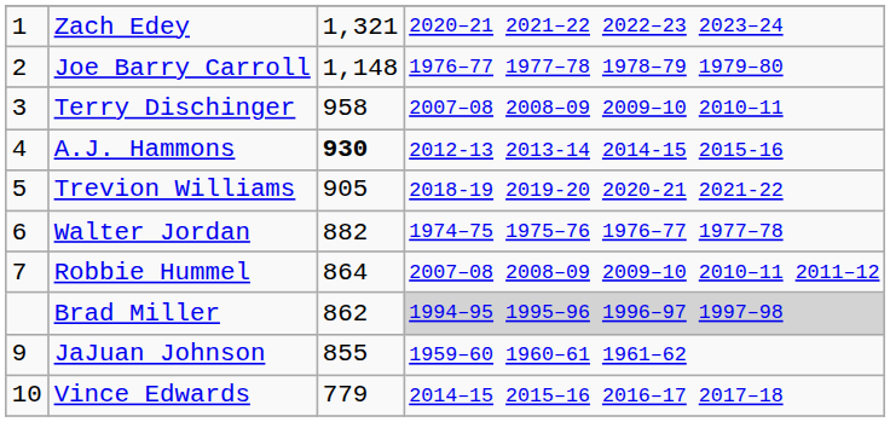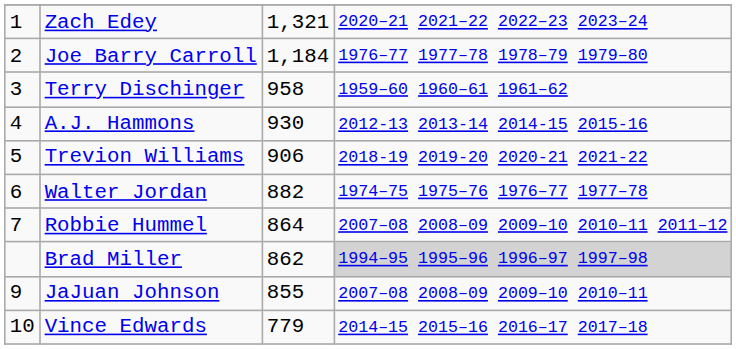Joe Barry Carroll | column 3: 1,148 -> 1,184
Terry Dischinger | column 4: 2007–08 2008–09 2009–10 2010–11 -> 1959–60 1960–61 1961–62
A.J. Hammons | column 3: bold -> normal
Trevion Williams | column 3: 905 -> 906
JaJuan Johnson | column 4: 1959–60 1960–61 1961–62 -> 2007–08 2008–09 2009–10 2010–11
